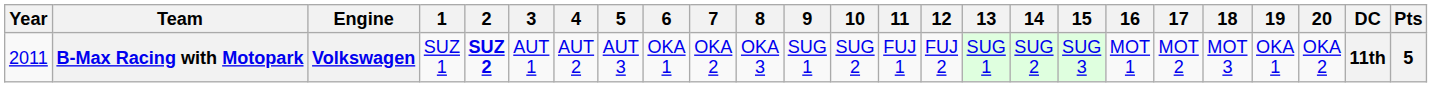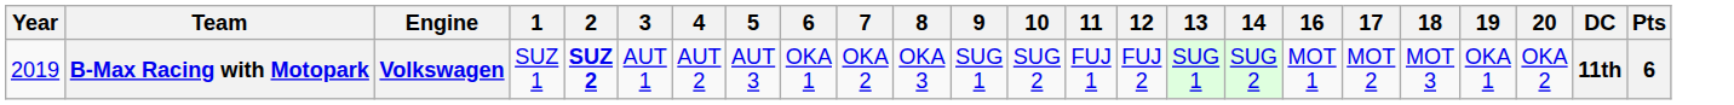- column: 15 | SUG 3
B-Max Racing with Motopark | Year: 2011 -> 2019
B-Max Racing with Motopark | Pts: 5 -> 6
